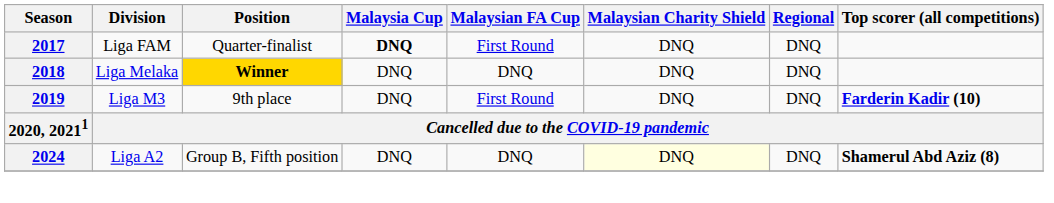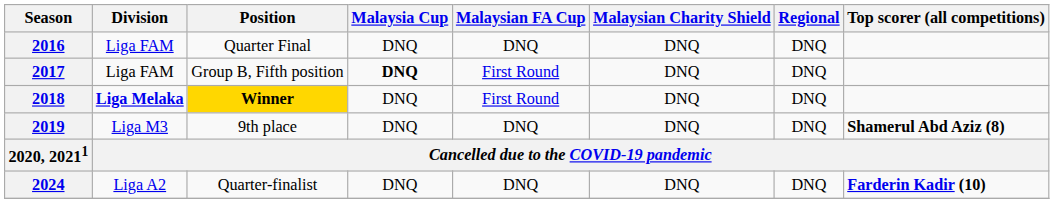+ row: 2016 | Liga FAM | Quarter Final | DNQ | DNQ | DNQ | DNQ
2017 | Position: Quarter-finalist -> Group B, Fifth position
2018 | Division: normal -> bold
2018 | Malaysian FA Cup: DNQ -> First Round
2019 | Malaysian FA Cup: First Round -> DNQ
2019 | Top scorer (all competitions): Farderin Kadir (10) -> Shamerul Abd Aziz (8)
2024 | Position: Group B, Fifth position -> Quarter-finalist
2024 | Malaysian Charity Shield: lightyellow background -> no background
2024 | Top scorer (all competitions): Shamerul Abd Aziz (8) -> Farderin Kadir (10)
